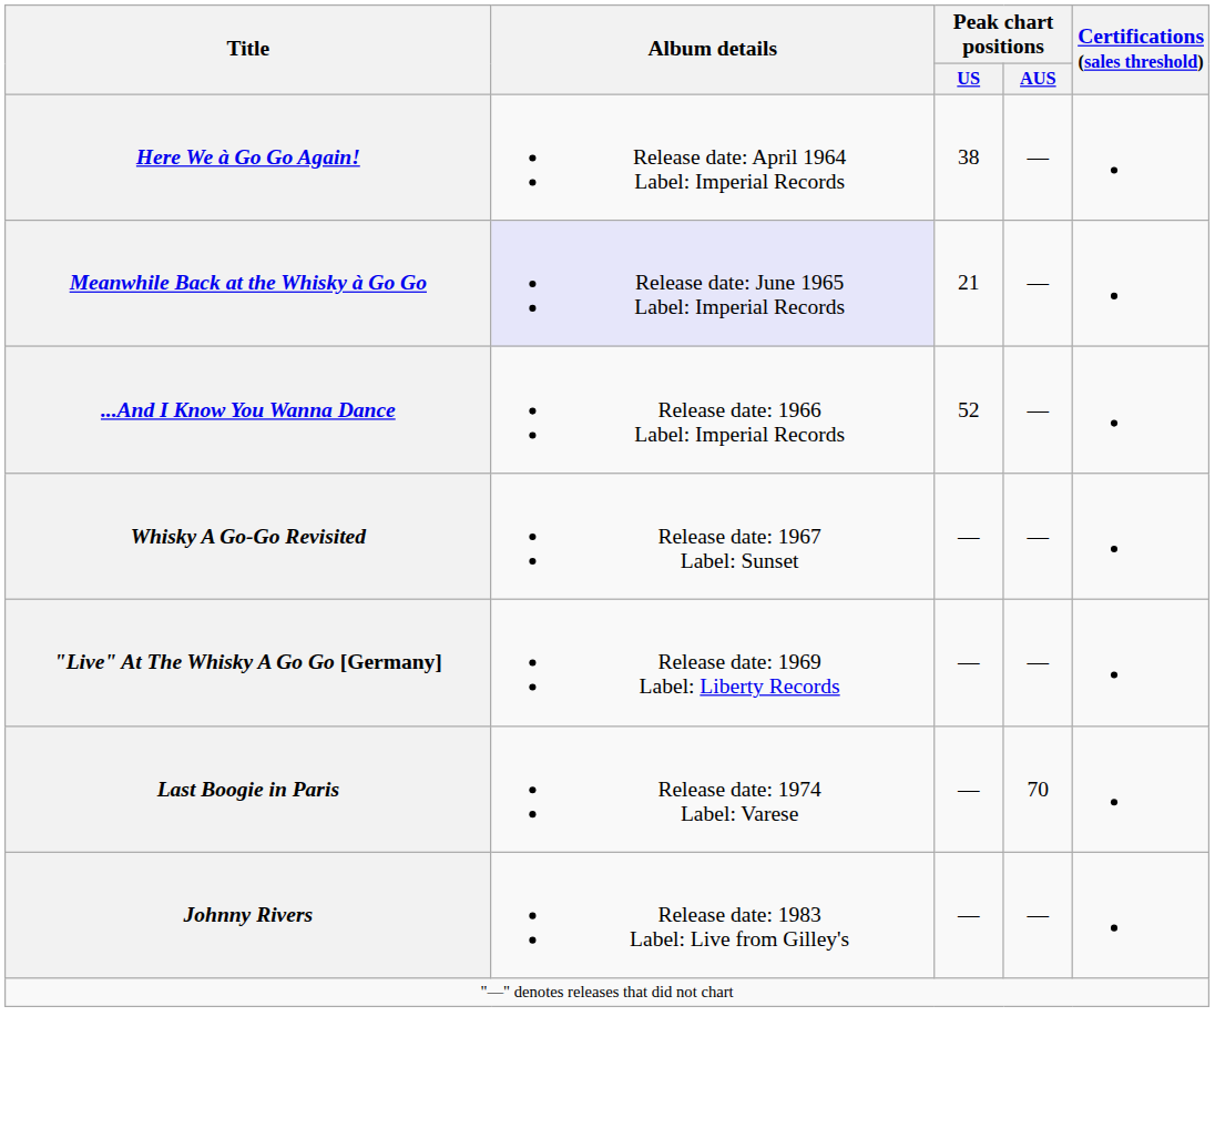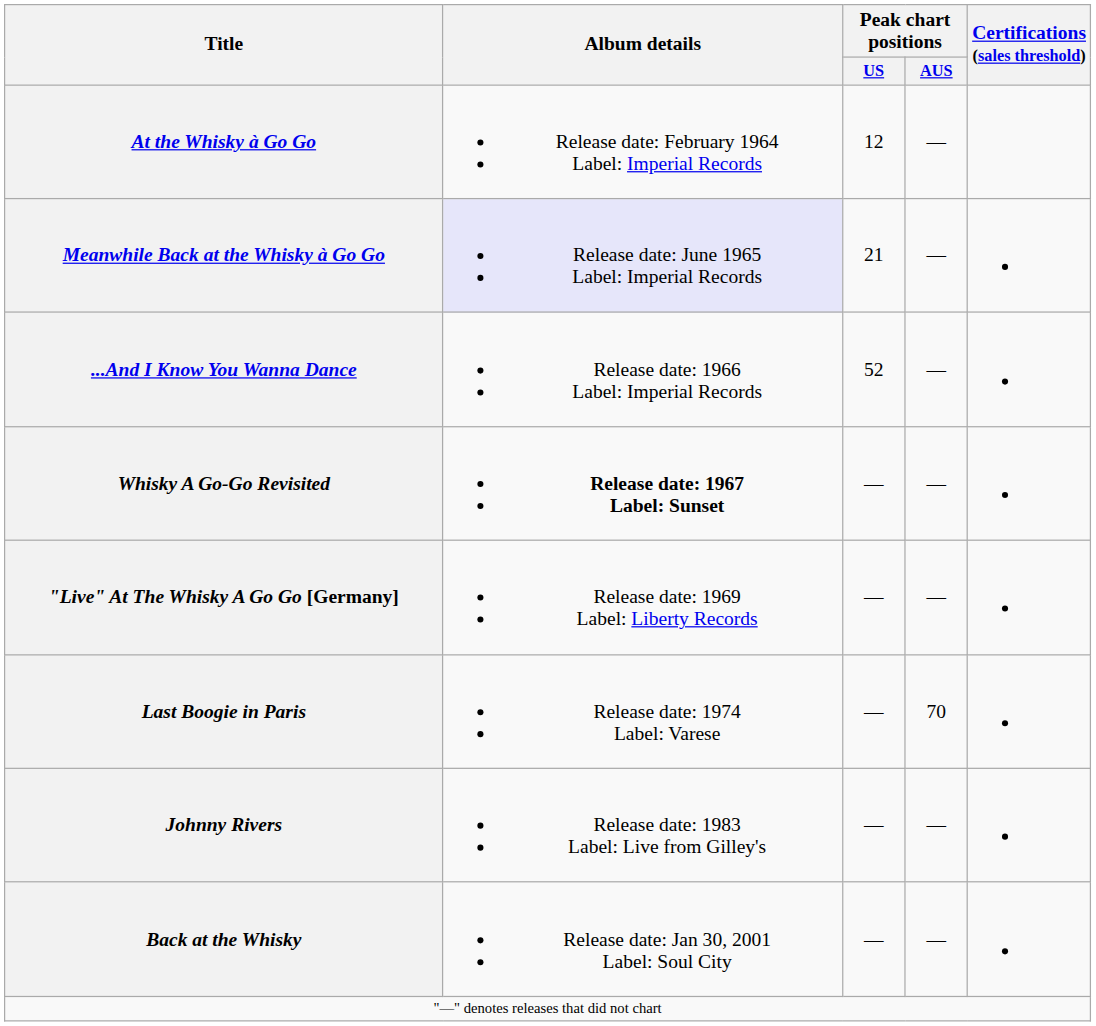+ row: At the Whisky à Go Go | Release date: February 1964 Label: Imperial Records | 12 | —
- row: Here We à Go Go Again! | Release date: April 1964 Label: Imperial Records | 38 | —
Whisky A Go-Go Revisited | Album details: normal -> bold
+ row: Back at the Whisky | Release date: Jan 30, 2001 Label: Soul City | — | —
